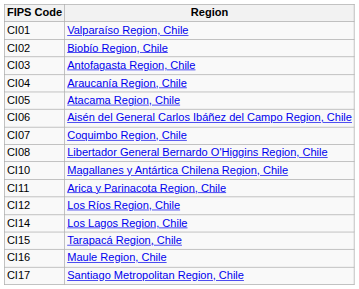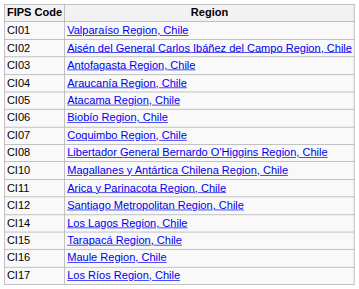CI02 | Region: Biobío Region, Chile -> Aisén del General Carlos Ibáñez del Campo Region, Chile
CI06 | Region: Aisén del General Carlos Ibáñez del Campo Region, Chile -> Biobío Region, Chile
CI12 | Region: Los Ríos Region, Chile -> Santiago Metropolitan Region, Chile
CI17 | Region: Santiago Metropolitan Region, Chile -> Los Ríos Region, Chile
